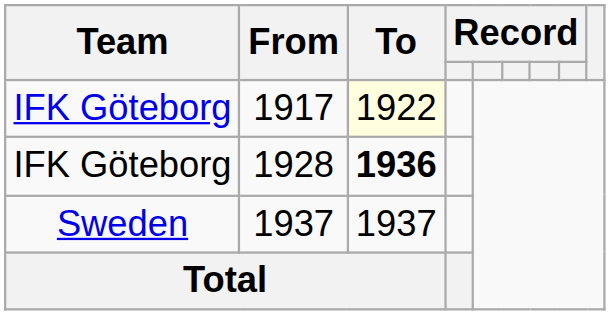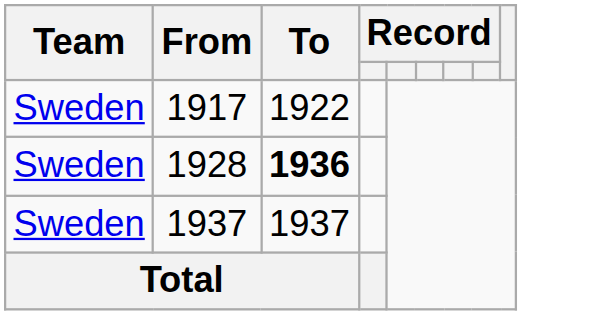1917 | Team: IFK Göteborg -> Sweden
1917 | To: lightyellow background -> no background
1928 | Team: IFK Göteborg -> Sweden
